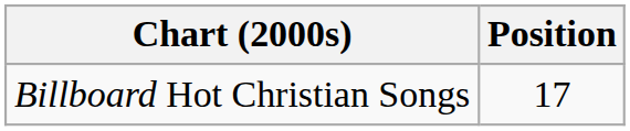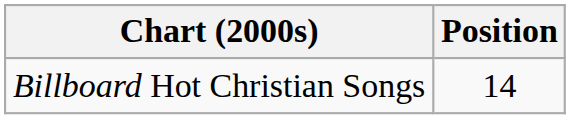Billboard Hot Christian Songs | Position: 17 -> 14
